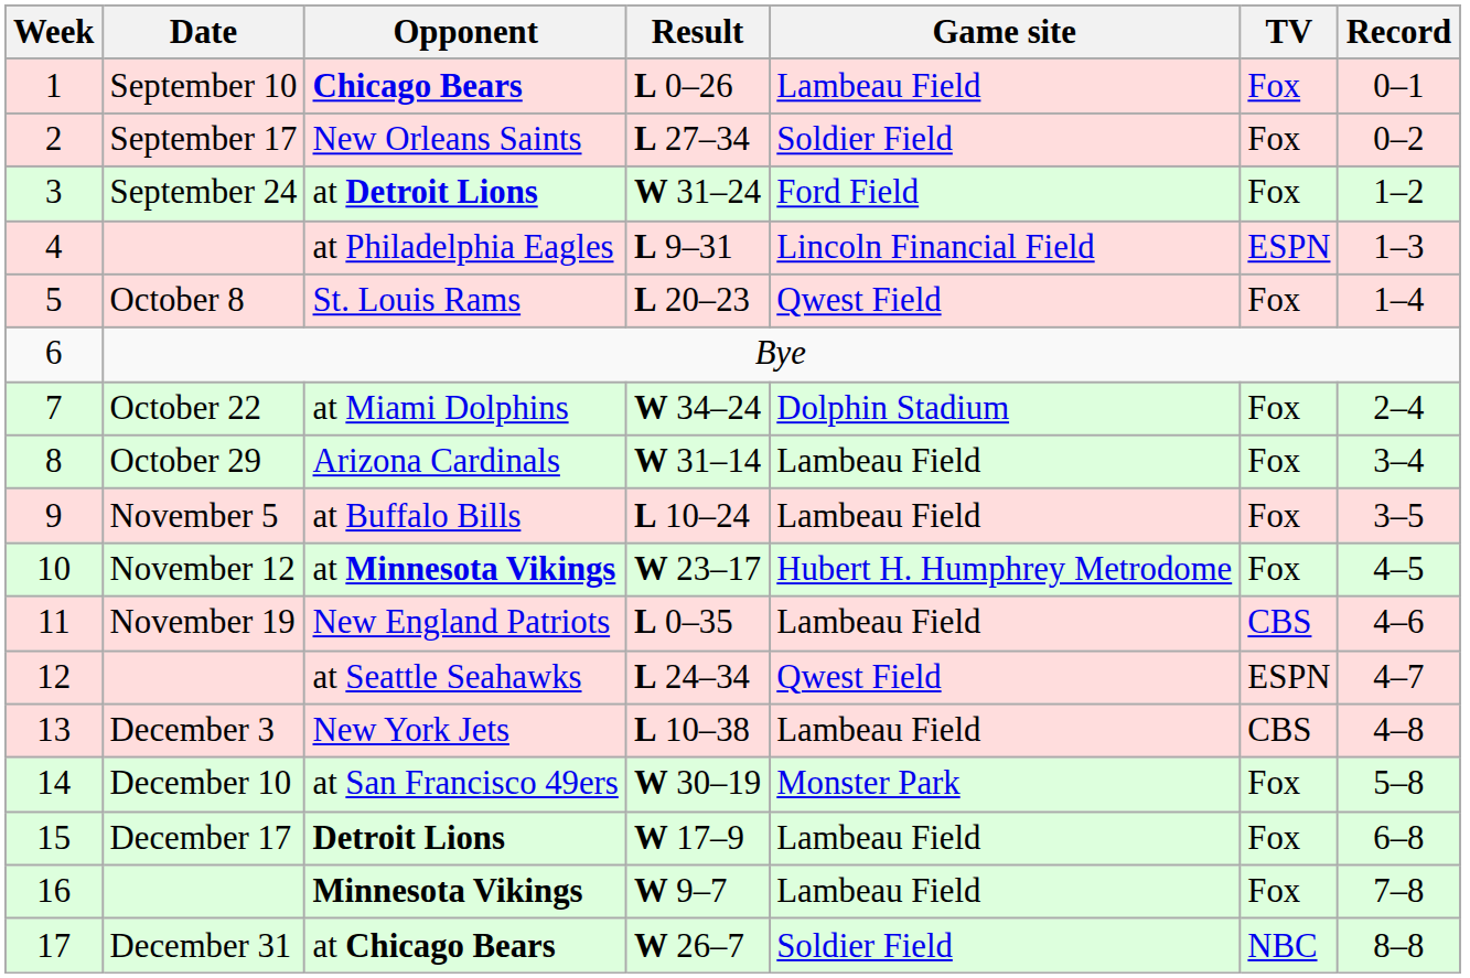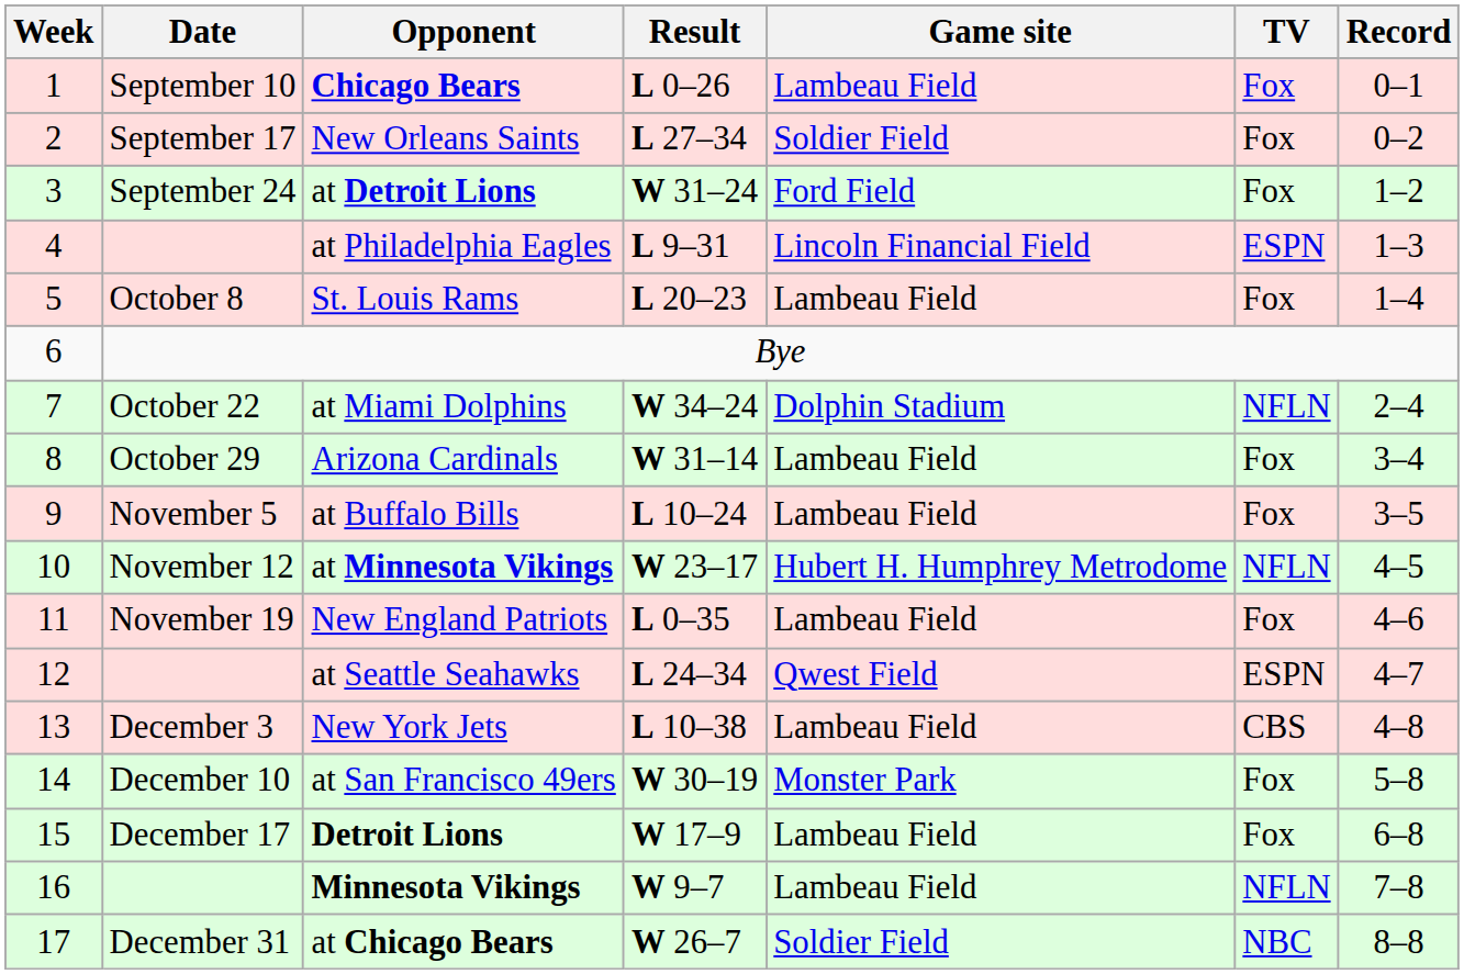St. Louis Rams | Game site: Qwest Field -> Lambeau Field
at Miami Dolphins | TV: Fox -> NFLN
at Minnesota Vikings | TV: Fox -> NFLN
New England Patriots | TV: CBS -> Fox
Minnesota Vikings | TV: Fox -> NFLN
